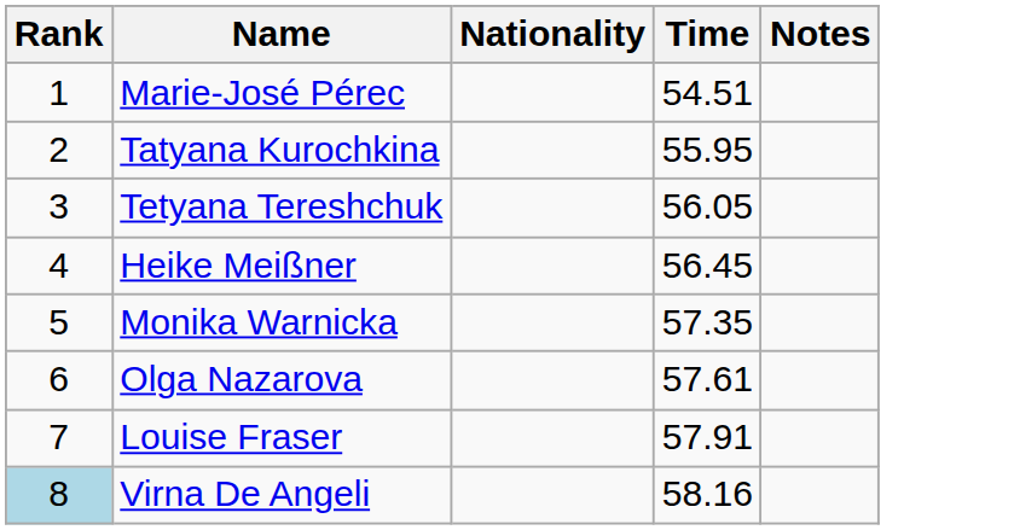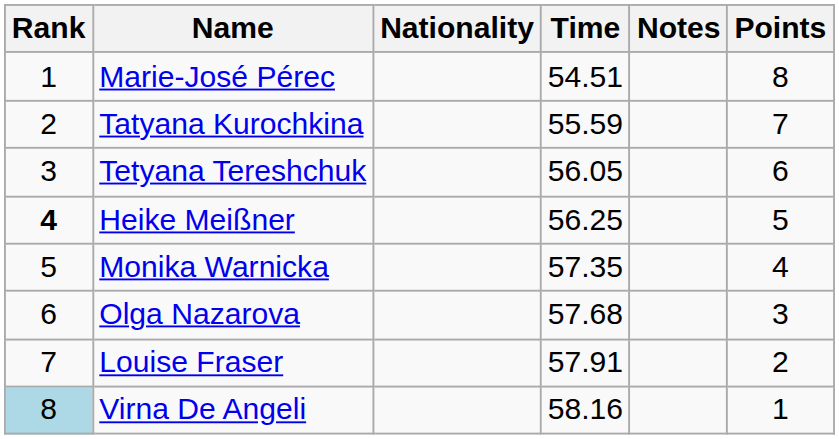+ column: Points | 8 | 7 | 6 | 5 | 4 | 3 | 2 | 1
Tatyana Kurochkina | Time: 55.95 -> 55.59
Heike Meißner | Rank: normal -> bold
Heike Meißner | Time: 56.45 -> 56.25
Olga Nazarova | Time: 57.61 -> 57.68
